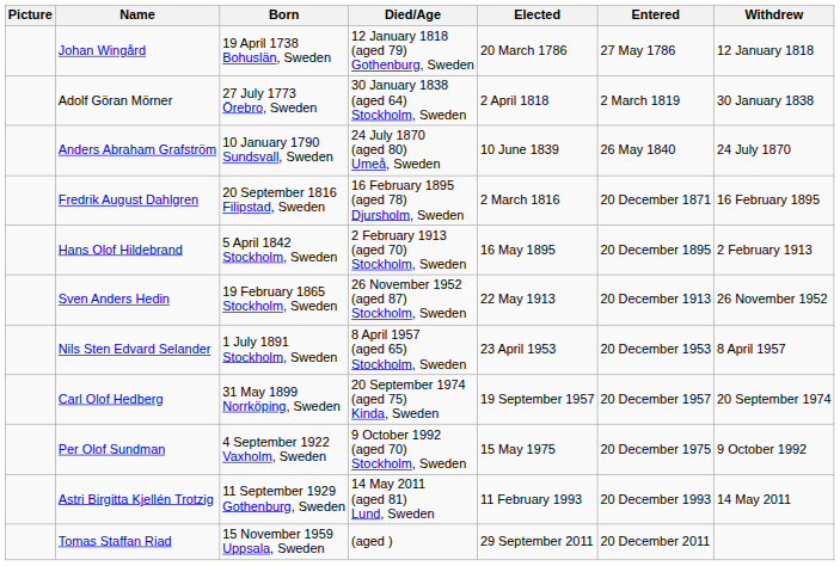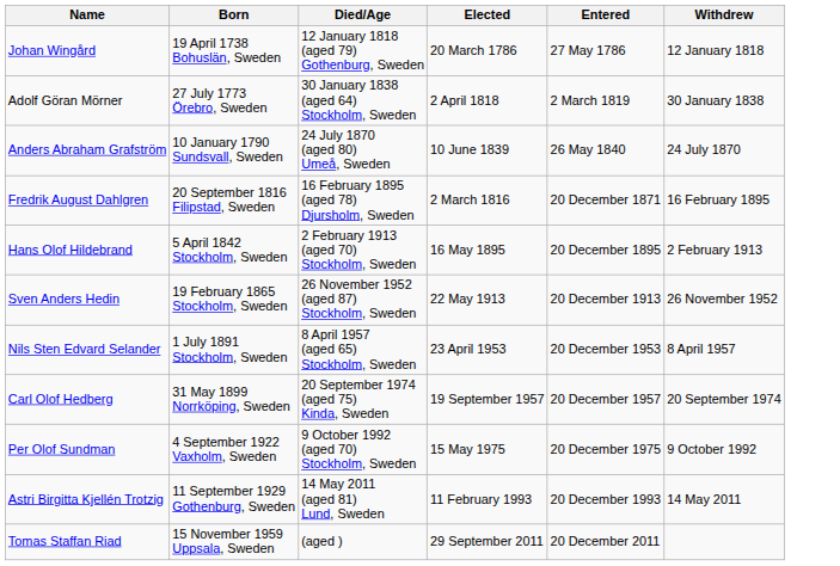- column: Picture
